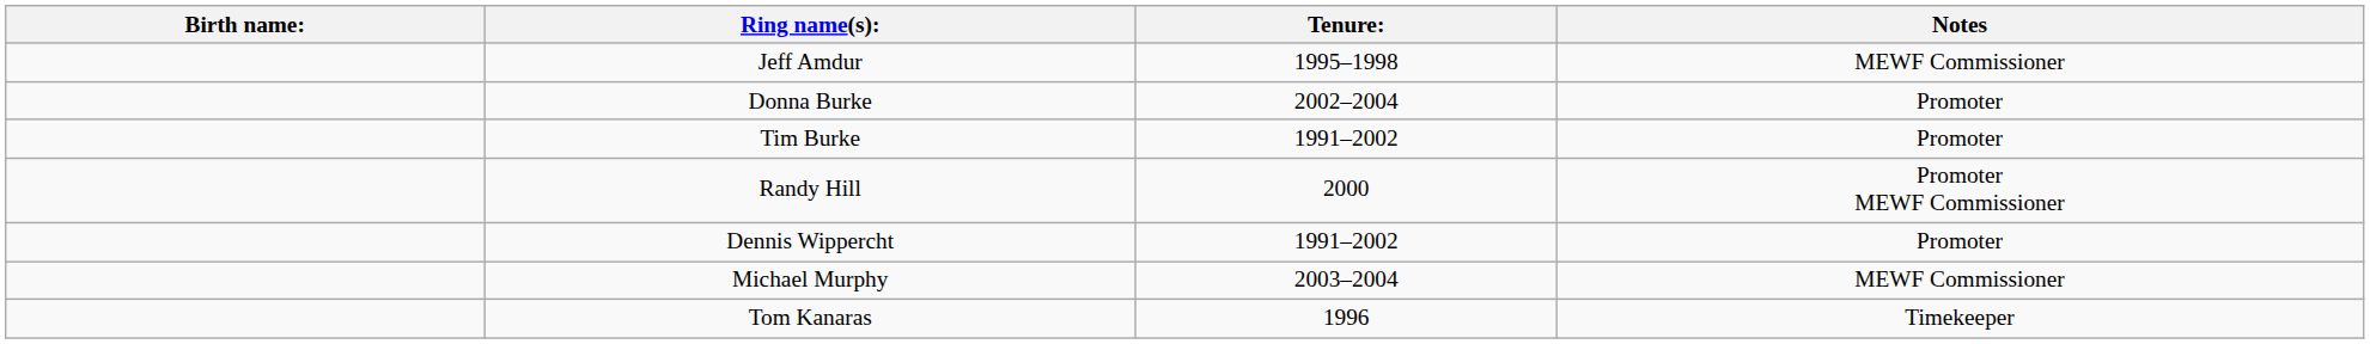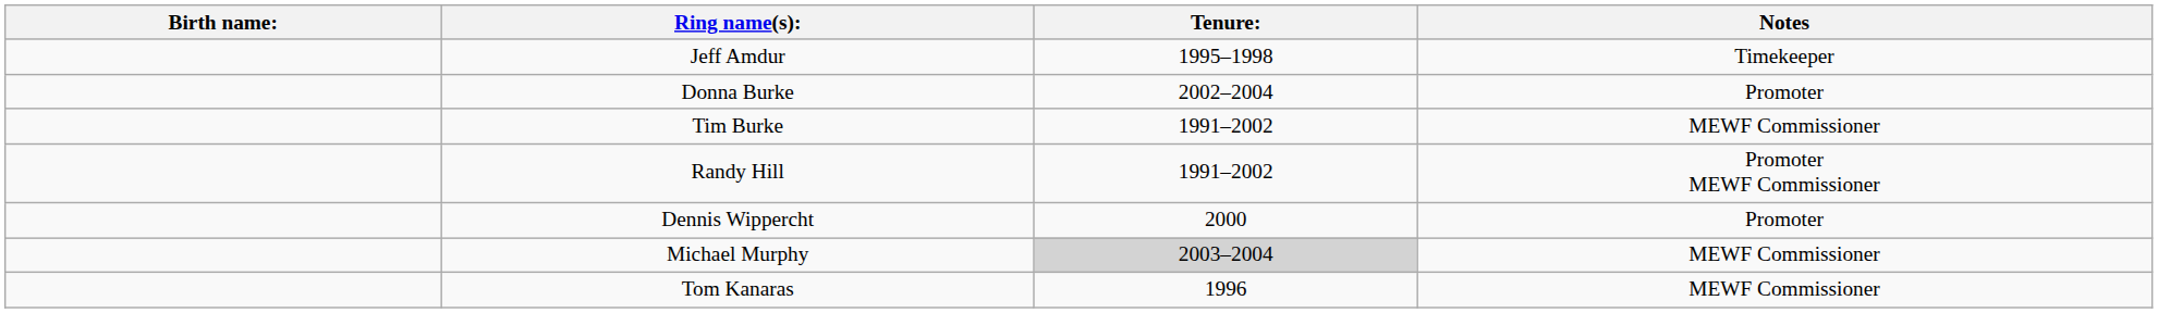Jeff Amdur | Notes: MEWF Commissioner -> Timekeeper
Tim Burke | Notes: Promoter -> MEWF Commissioner
Randy Hill | Tenure:: 2000 -> 1991–2002
Dennis Wippercht | Tenure:: 1991–2002 -> 2000
Michael Murphy | Tenure:: no background -> lightgrey background
Tom Kanaras | Notes: Timekeeper -> MEWF Commissioner
